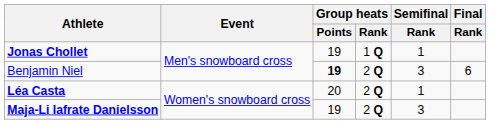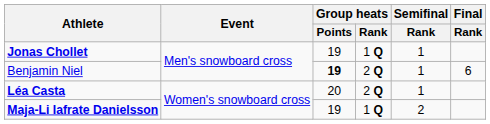Benjamin Niel | Semifinal / Rank: 3 -> 1
Maja-Li Iafrate Danielsson | Group heats / Rank: 2 Q -> 1 Q
Maja-Li Iafrate Danielsson | Semifinal / Rank: 3 -> 2
